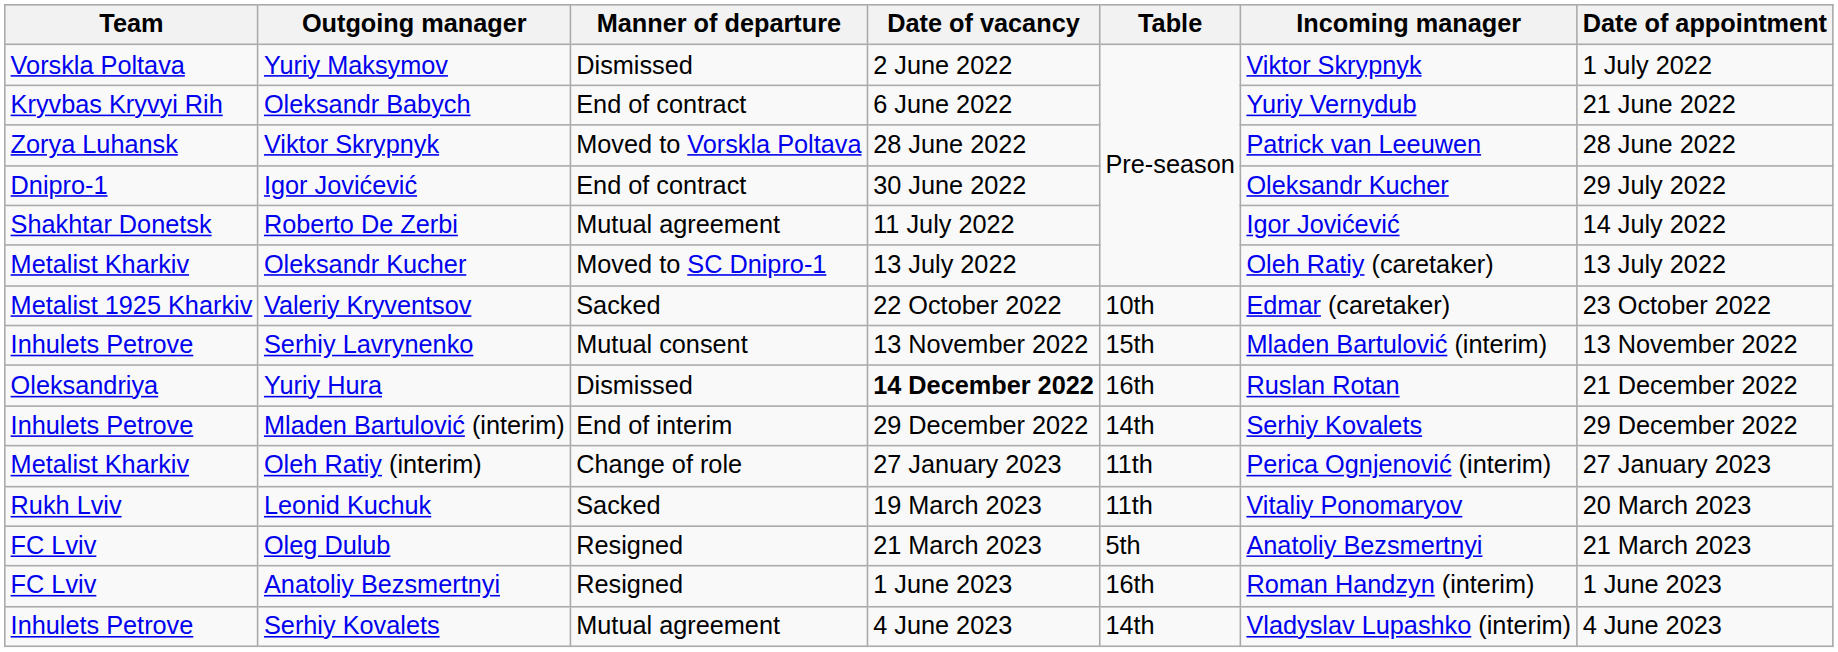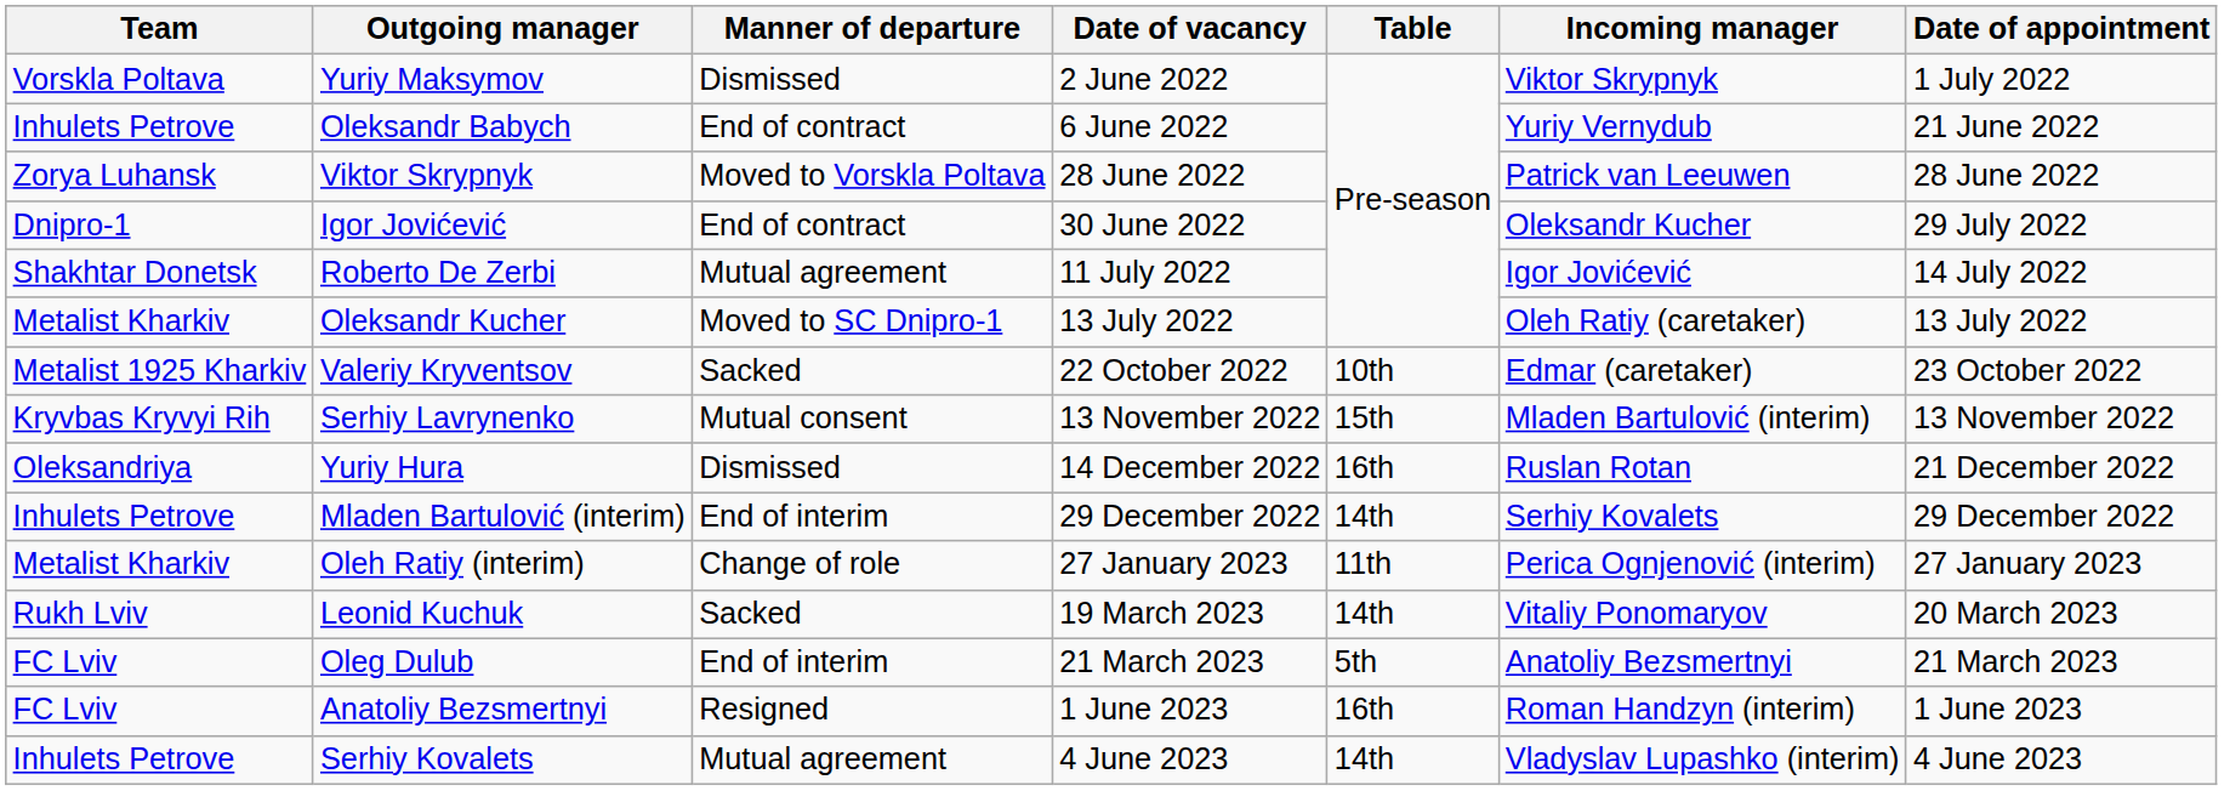Oleksandr Babych | Team: Kryvbas Kryvyi Rih -> Inhulets Petrove
Serhiy Lavrynenko | Team: Inhulets Petrove -> Kryvbas Kryvyi Rih
Yuriy Hura | Date of vacancy: bold -> normal
Leonid Kuchuk | Table: 11th -> 14th
Oleg Dulub | Manner of departure: Resigned -> End of interim
